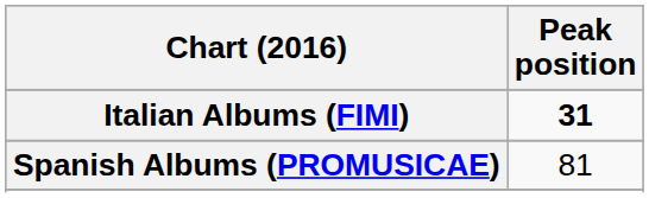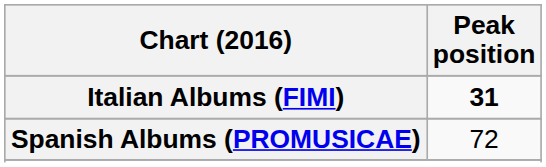Spanish Albums (PROMUSICAE) | Peak position: 81 -> 72
